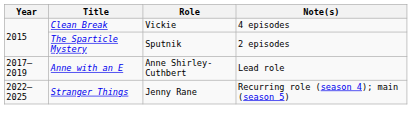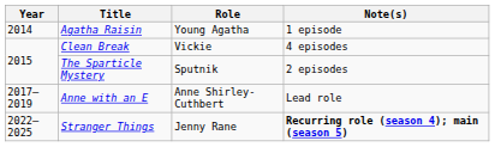+ row: 2014 | Agatha Raisin | Young Agatha | 1 episode
Stranger Things | Note(s): normal -> bold
